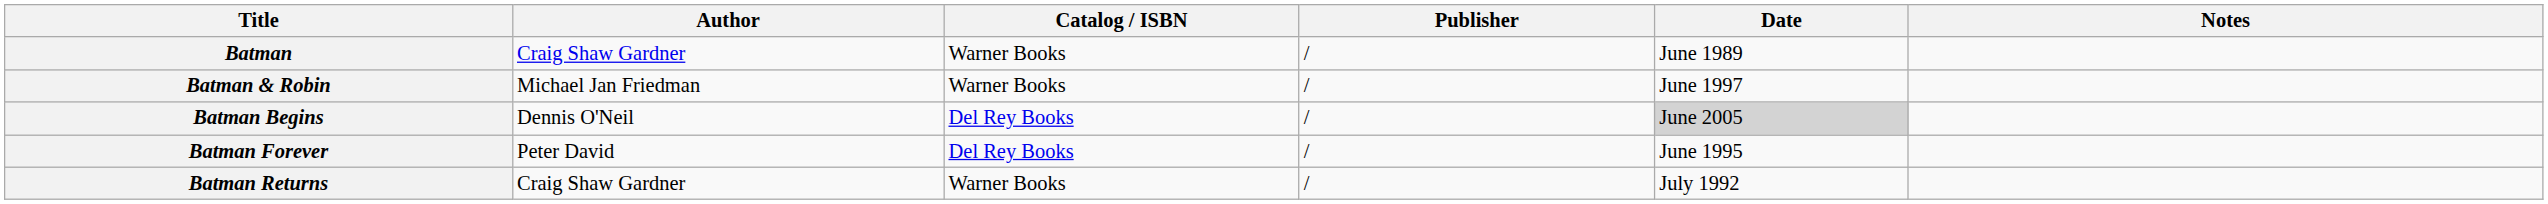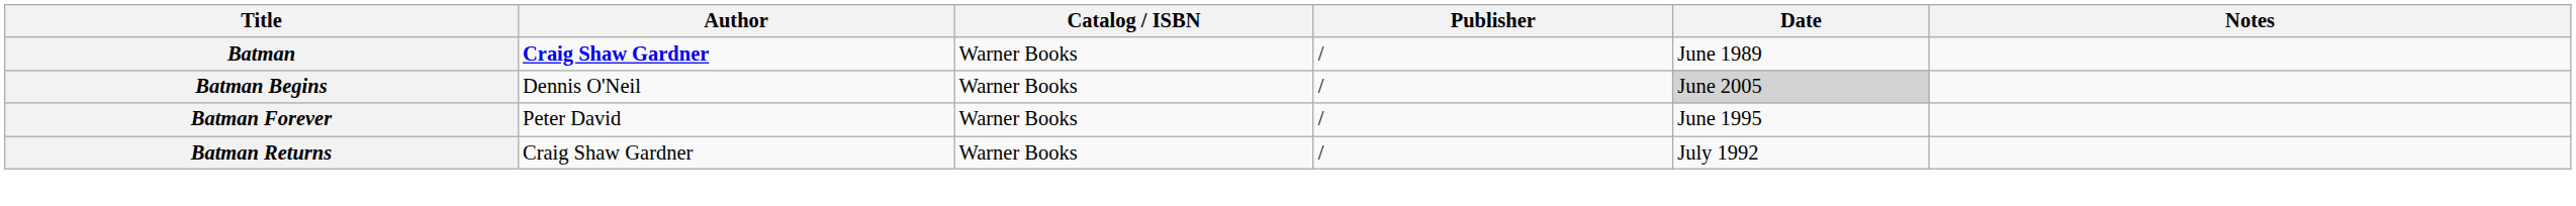Batman | Author: normal -> bold
- row: Batman & Robin | Michael Jan Friedman | Warner Books | / | June 1997
Batman Begins | Catalog / ISBN: Del Rey Books -> Warner Books
Batman Forever | Catalog / ISBN: Del Rey Books -> Warner Books
